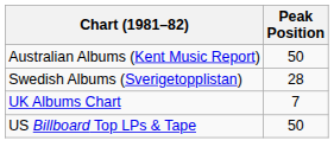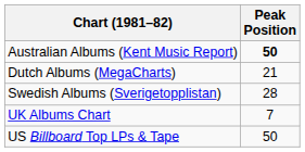Australian Albums (Kent Music Report) | Peak Position: normal -> bold
+ row: Dutch Albums (MegaCharts) | 21
